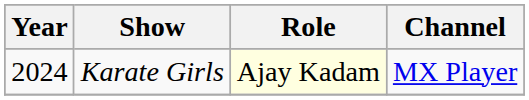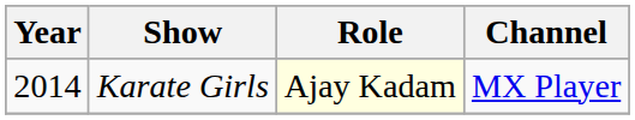Karate Girls | Year: 2024 -> 2014
